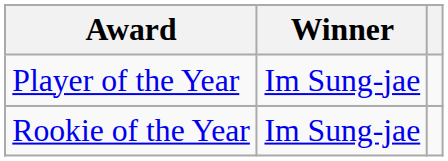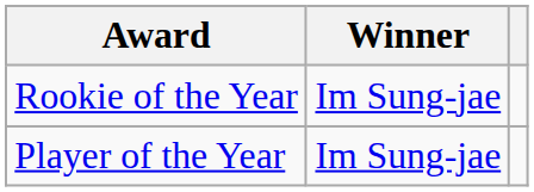rows swapped: Player of the Year <-> Rookie of the Year
